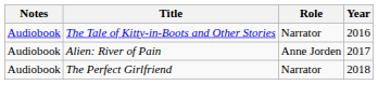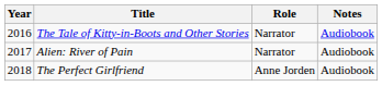columns swapped: Year <-> Notes
Alien: River of Pain | Role: Anne Jorden -> Narrator
The Perfect Girlfriend | Role: Narrator -> Anne Jorden
